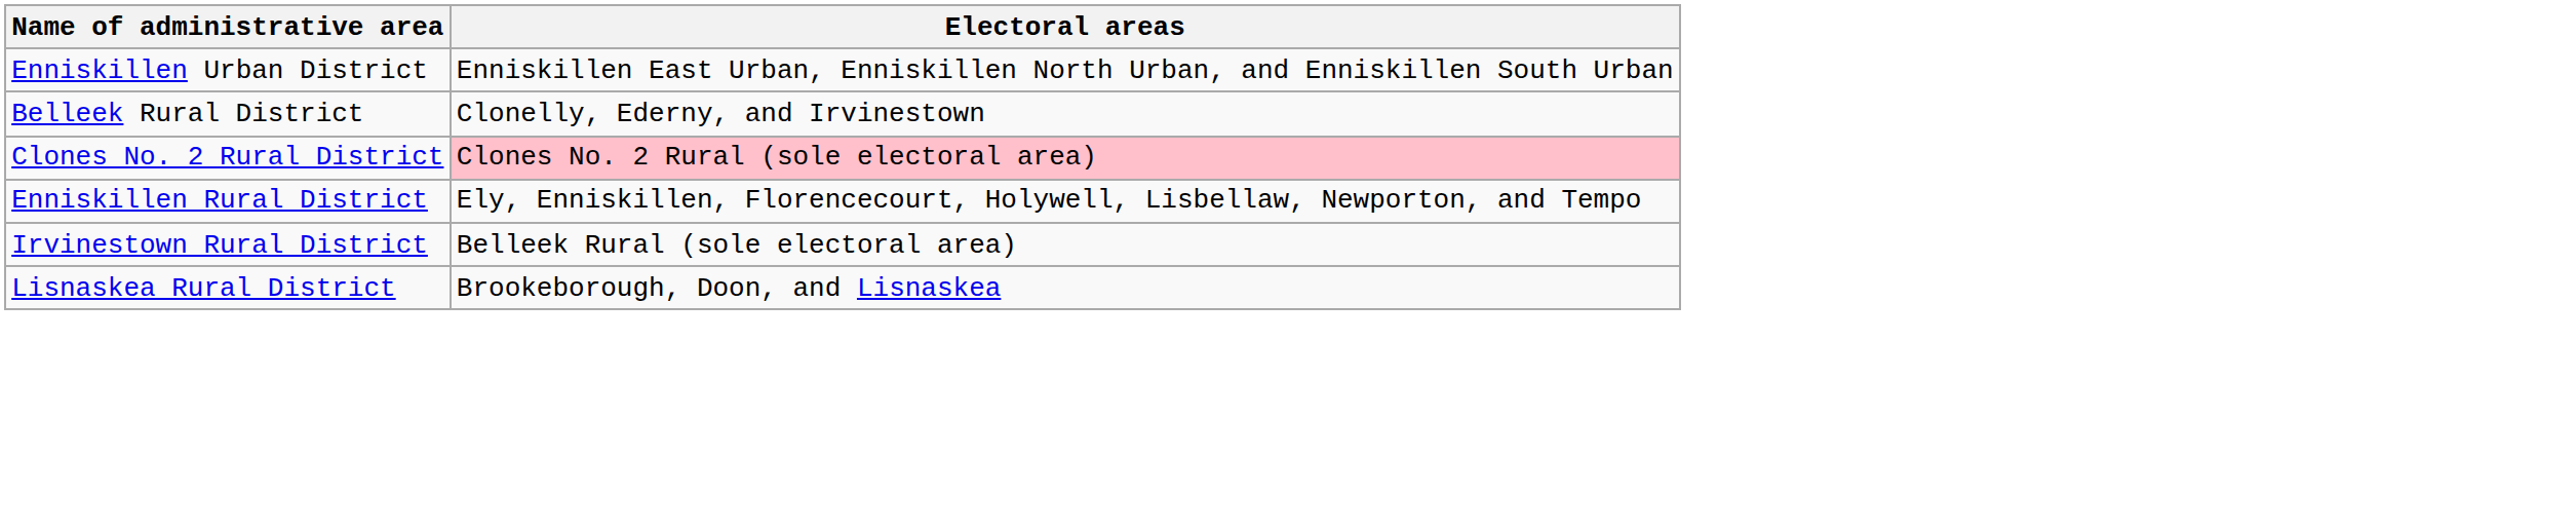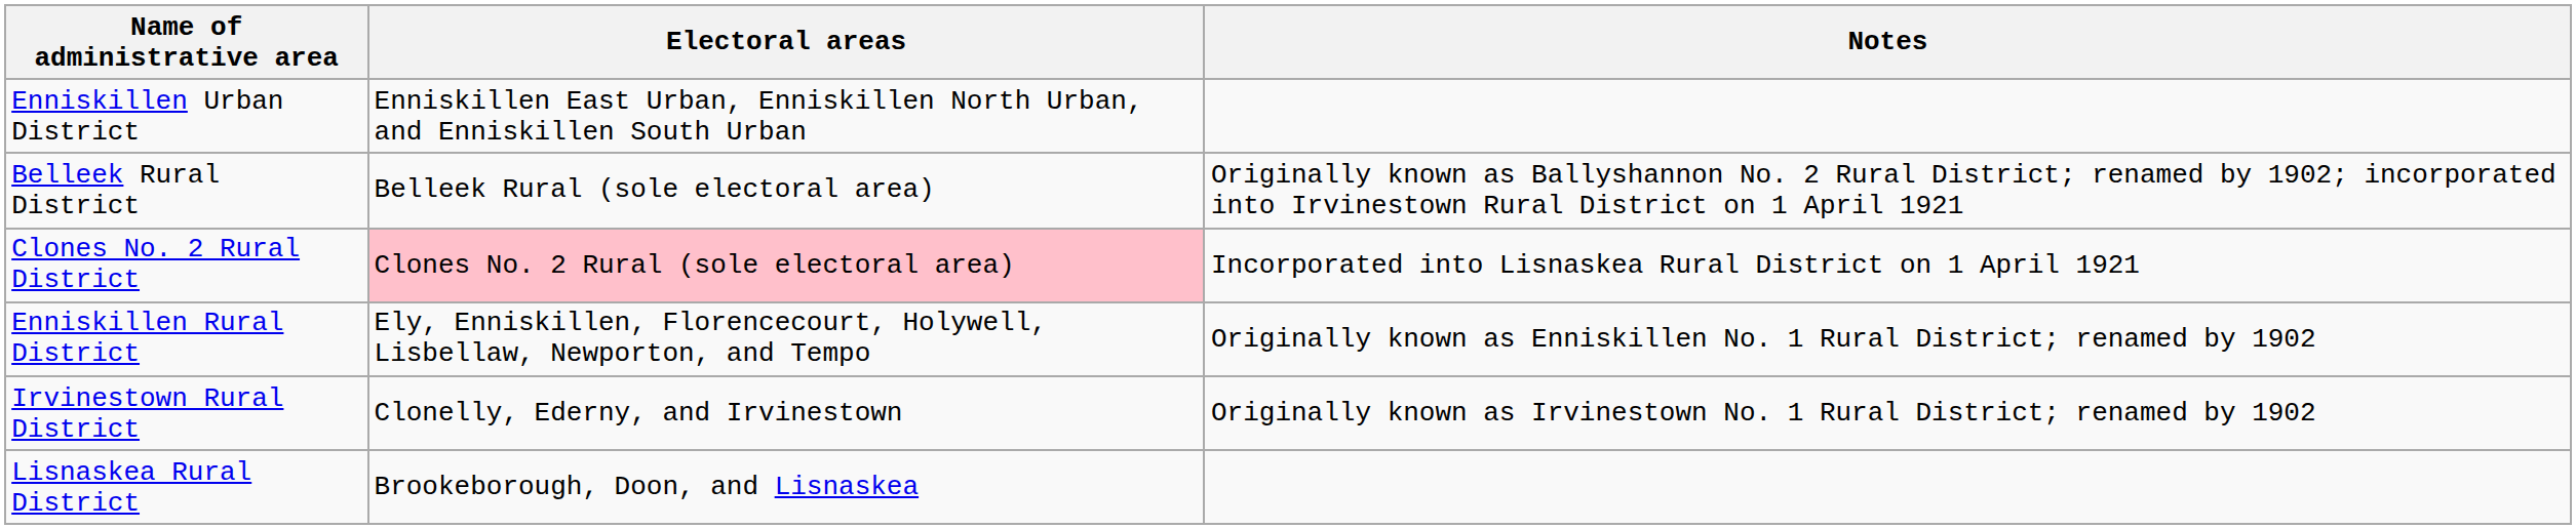+ column: Notes | Originally known as Ballyshannon No. 2 Rural District; renamed by 1902; incorporated into Irvinestown Rural District on 1 April 1921 | Incorporated into Lisnaskea Rural District on 1 April 1921 | Originally known as Enniskillen No. 1 Rural District; renamed by 1902 | Originally known as Irvinestown No. 1 Rural District; renamed by 1902
Belleek Rural District | Electoral areas: Clonelly, Ederny, and Irvinestown -> Belleek Rural (sole electoral area)
Irvinestown Rural District | Electoral areas: Belleek Rural (sole electoral area) -> Clonelly, Ederny, and Irvinestown
